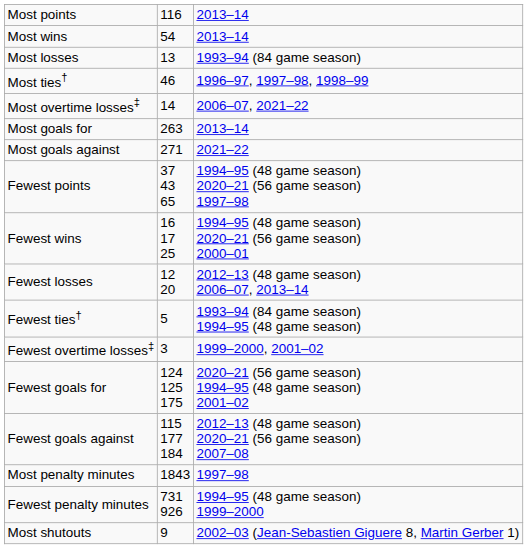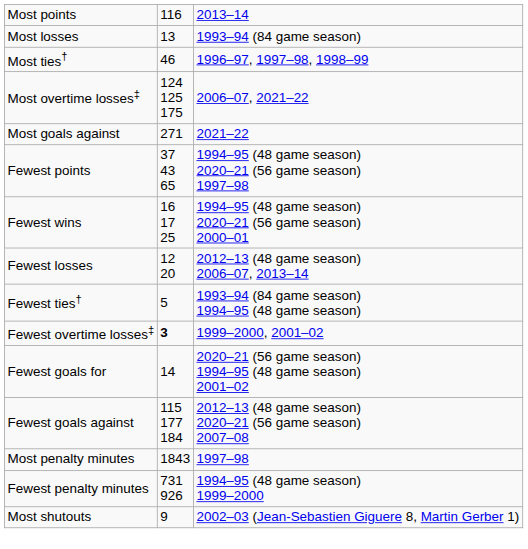- row: Most wins | 54 | 2013–14
Most overtime losses‡ | column 2: 14 -> 124 125 175
- row: Most goals for | 263 | 2013–14
Fewest overtime losses‡ | column 2: normal -> bold
Fewest goals for | column 2: 124 125 175 -> 14
